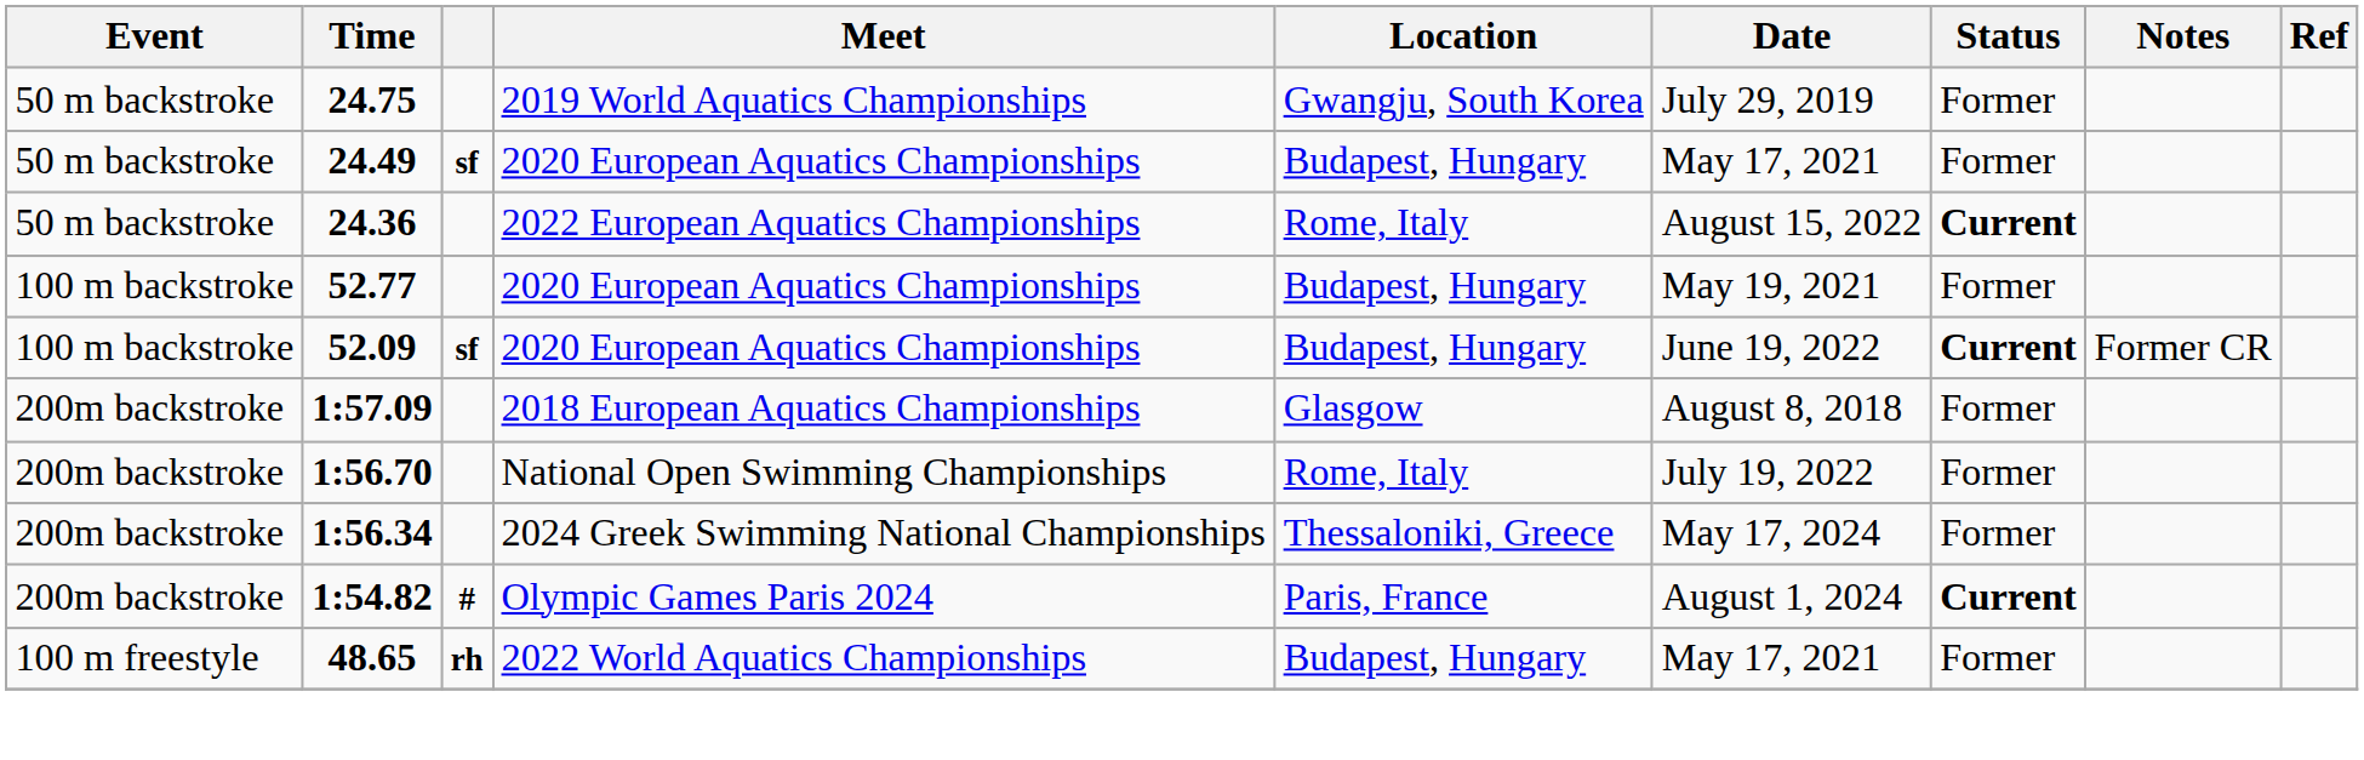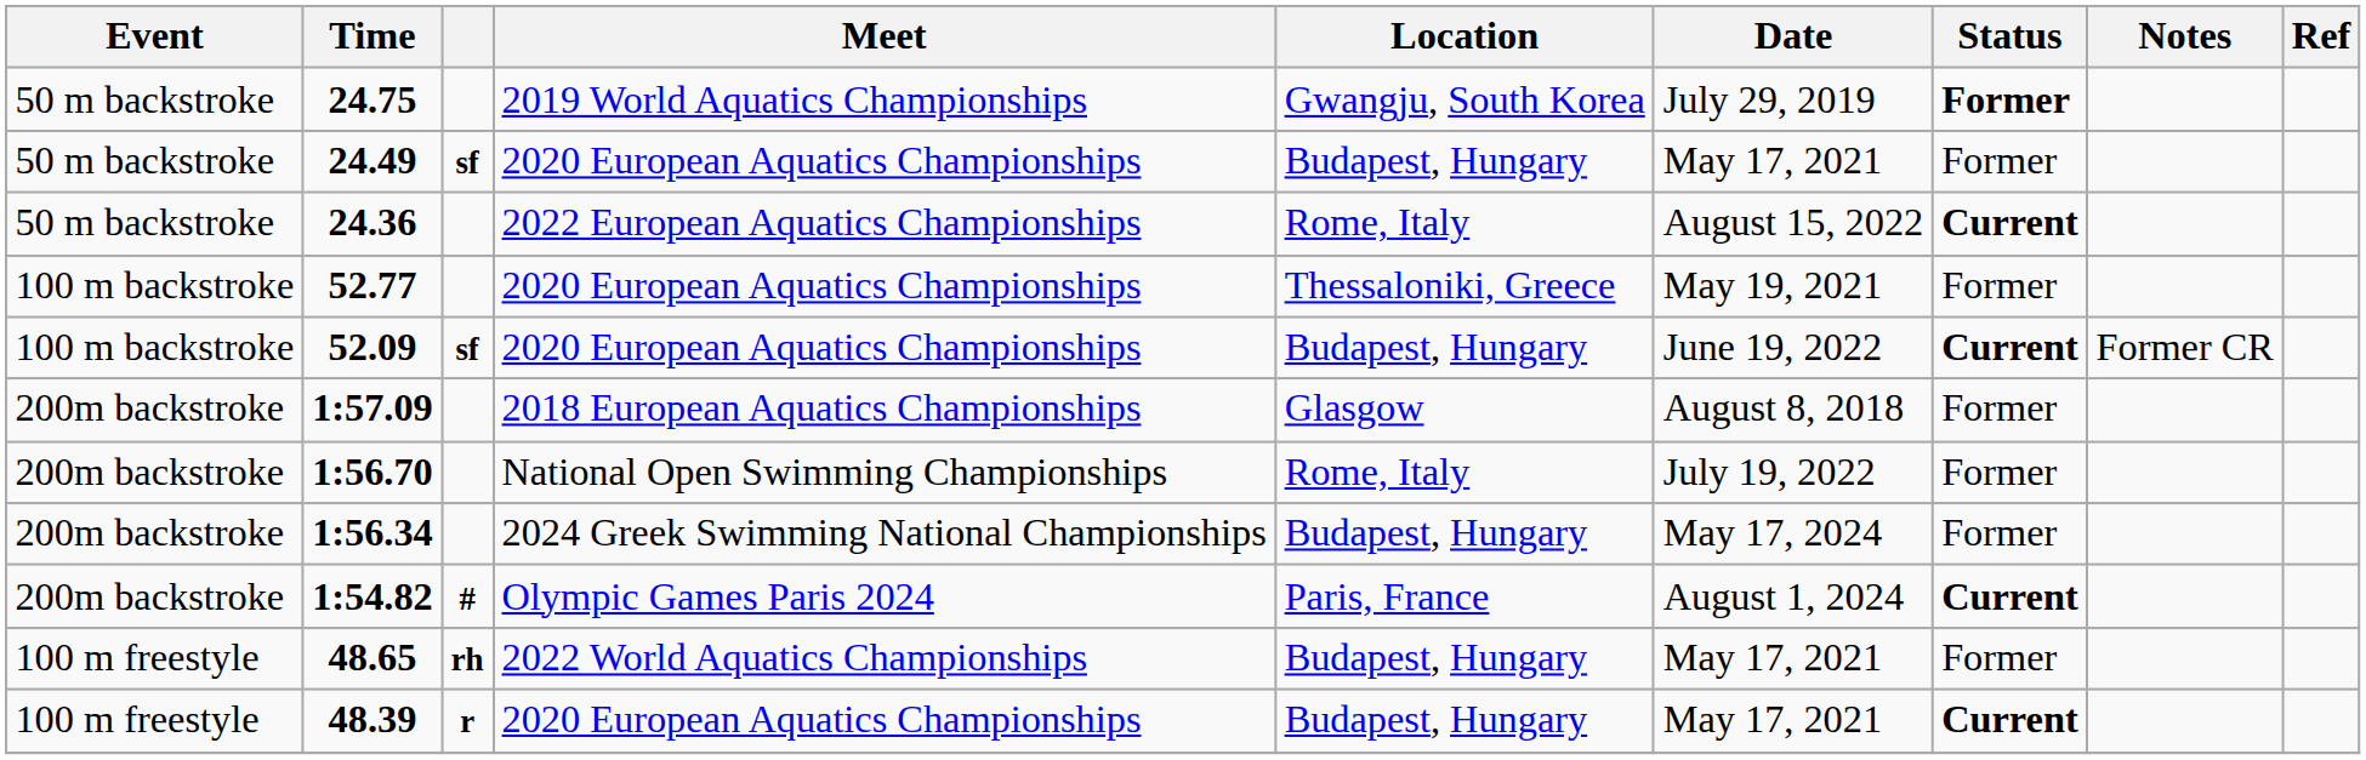24.75 | Status: normal -> bold
52.77 | Location: Budapest, Hungary -> Thessaloniki, Greece
1:56.34 | Location: Thessaloniki, Greece -> Budapest, Hungary
+ row: 100 m freestyle | 48.39 | r | 2020 European Aquatics Championships | Budapest, Hungary | May 17, 2021 | Current
